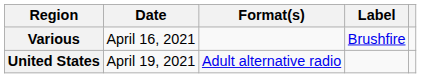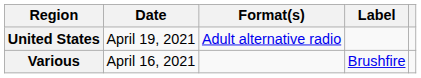rows swapped: Various <-> United States
